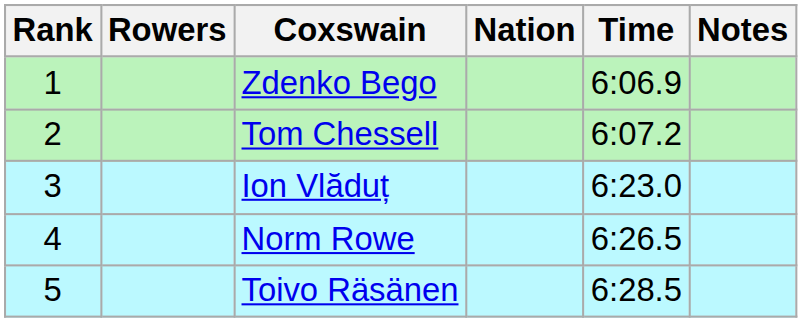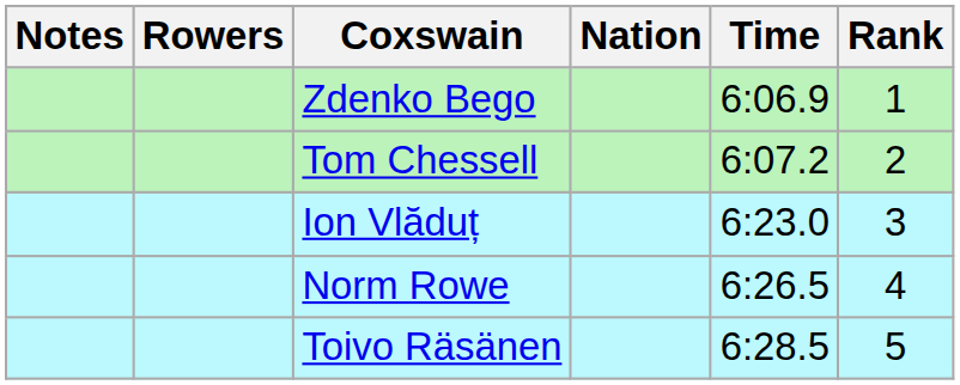columns swapped: Rank <-> Notes
